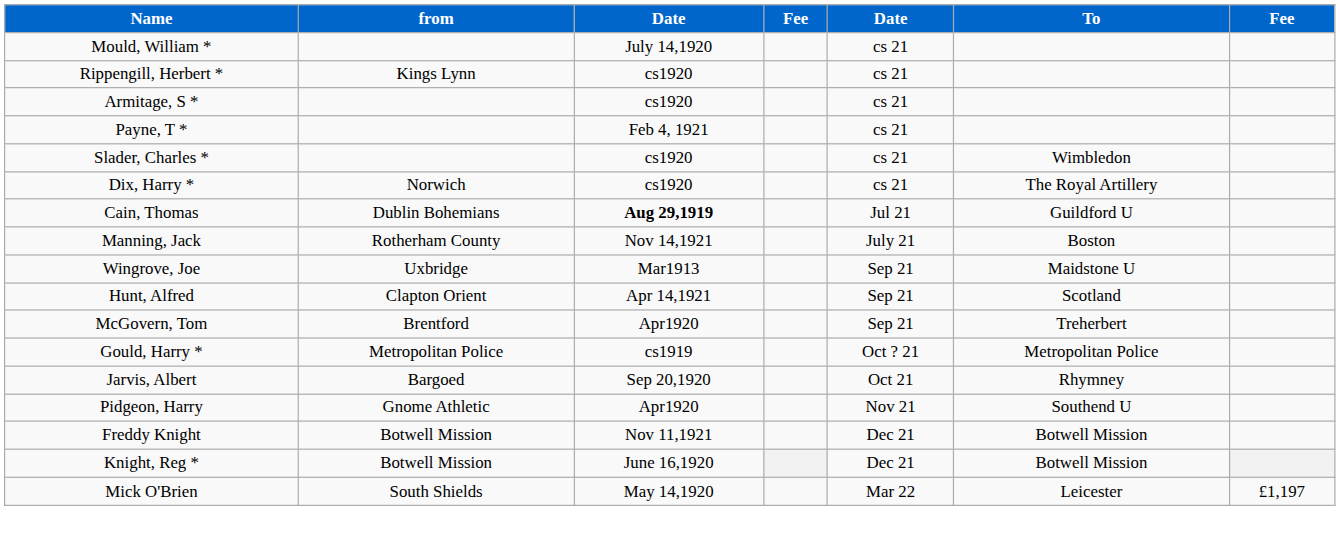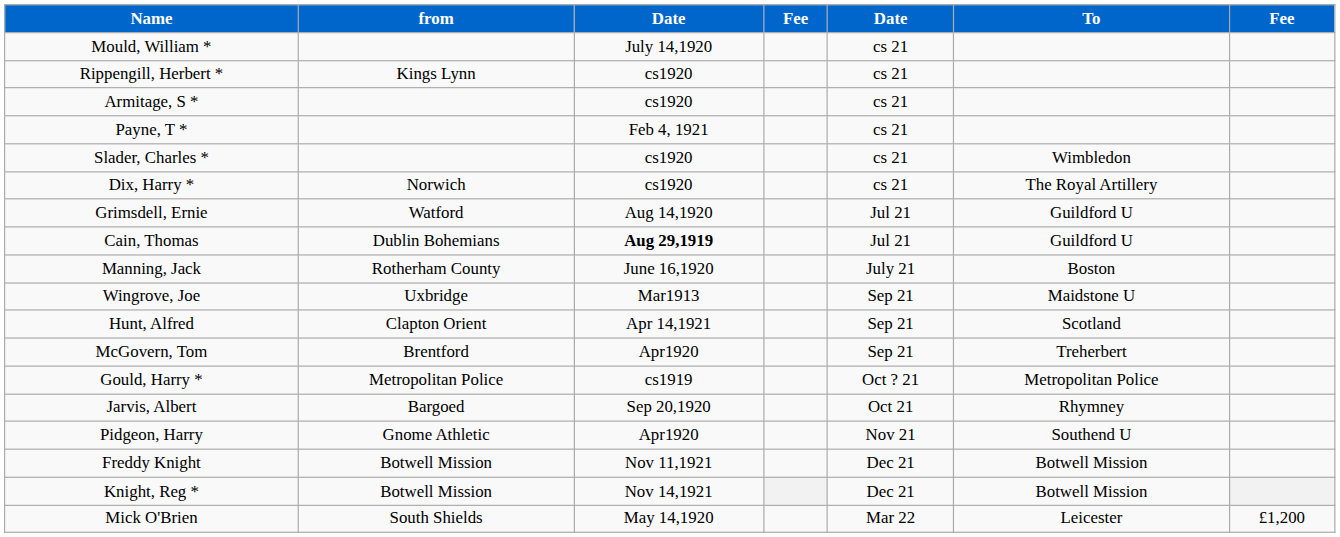+ row: Grimsdell, Ernie | Watford | Aug 14,1920 | Jul 21 | Guildford U
Manning, Jack | column 3: Nov 14,1921 -> June 16,1920
Knight, Reg * | column 3: June 16,1920 -> Nov 14,1921
Mick O'Brien | column 7: £1,197 -> £1,200
